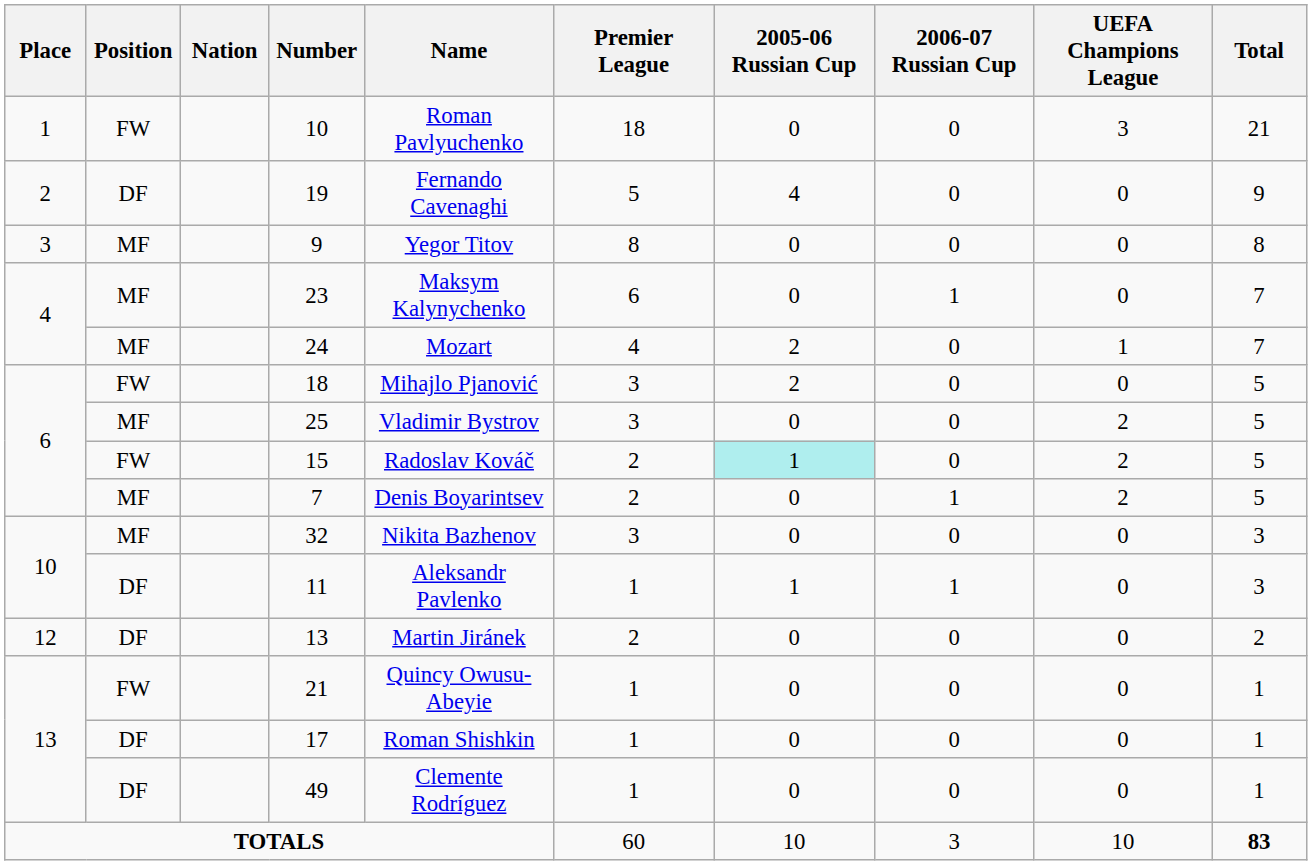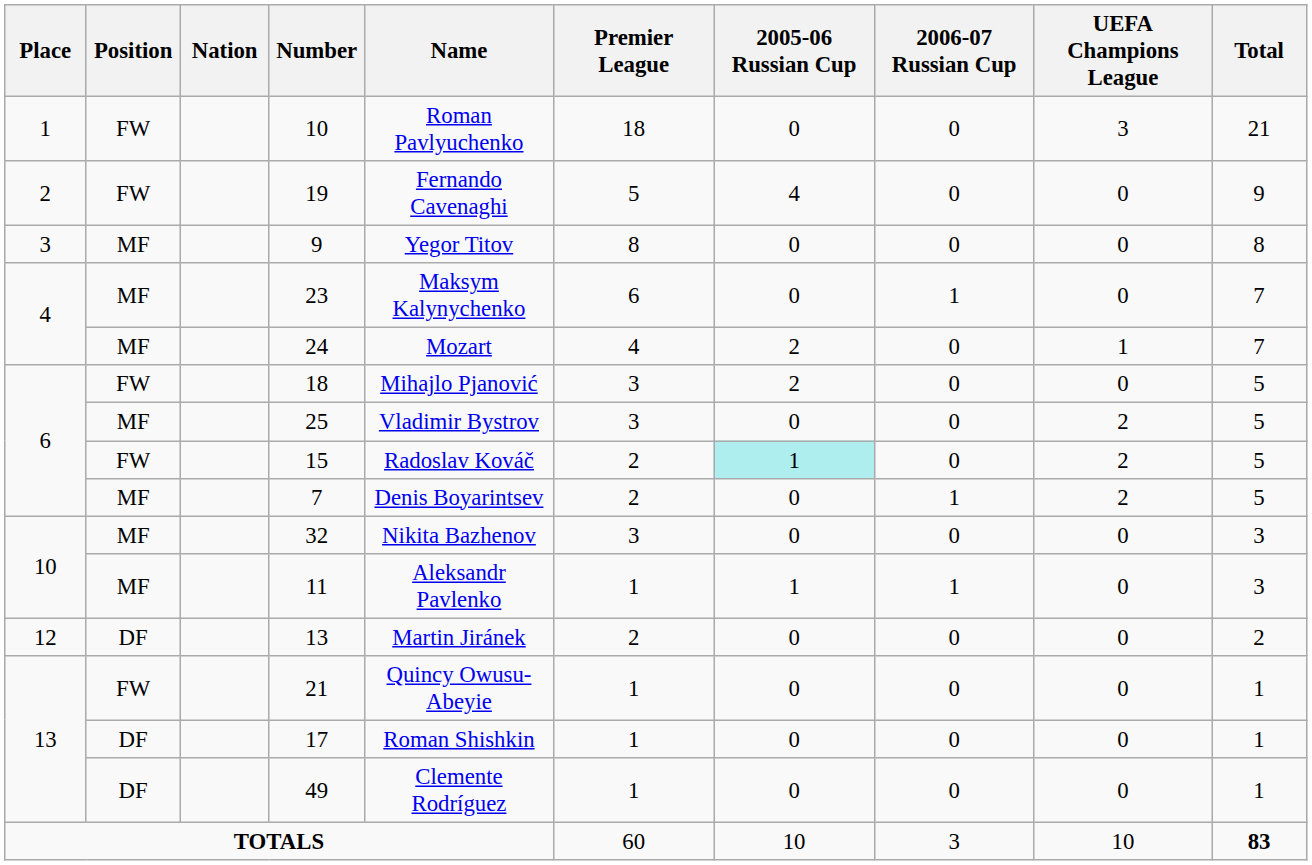19 | Position: DF -> FW
11 | Position: DF -> MF
